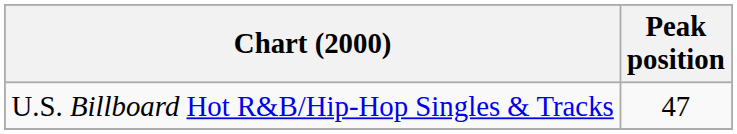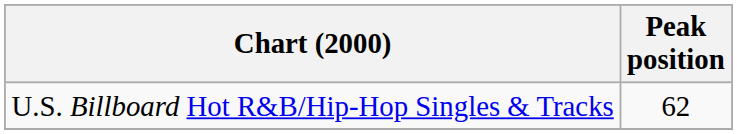U.S. Billboard Hot R&B/Hip-Hop Singles & Tracks | Peak position: 47 -> 62
